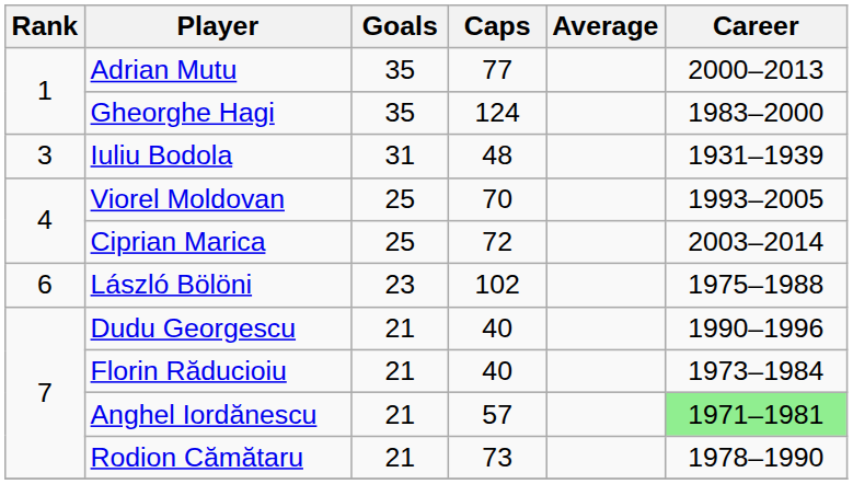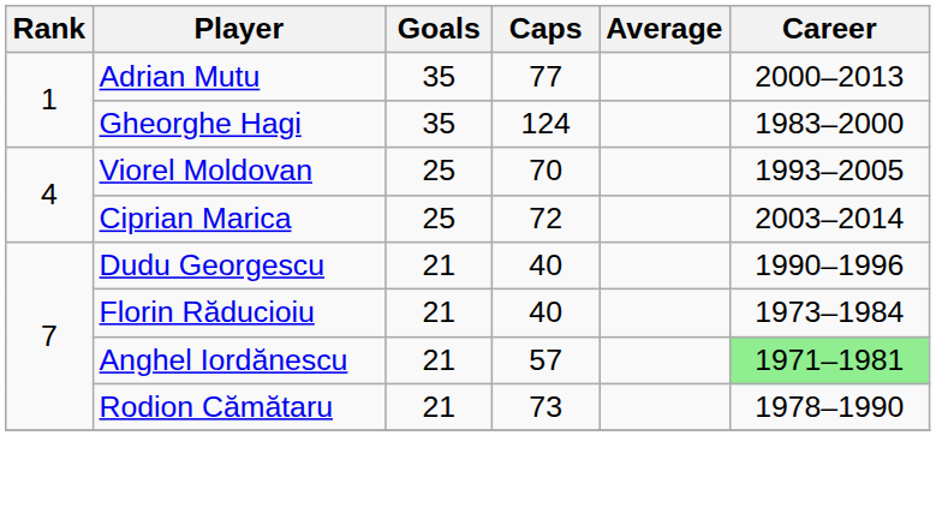- row: 3 | Iuliu Bodola | 31 | 48 | 1931–1939
- row: 6 | László Bölöni | 23 | 102 | 1975–1988
